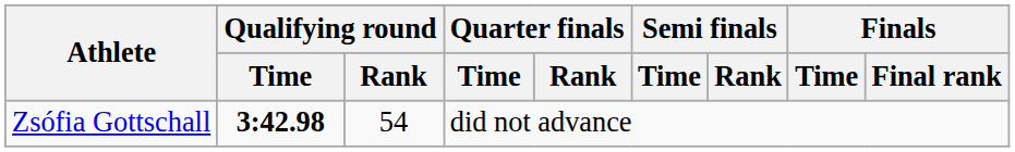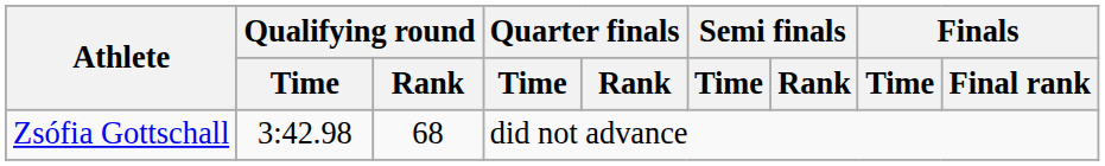Zsófia Gottschall | Qualifying round / Time: bold -> normal
Zsófia Gottschall | Qualifying round / Rank: 54 -> 68
